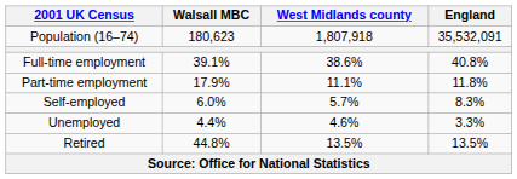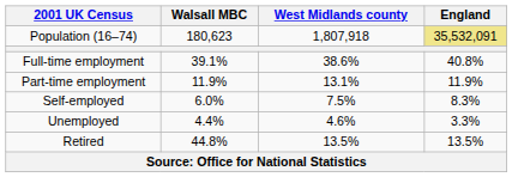Population (16–74) | England: no background -> khaki background
Part-time employment | Walsall MBC: 17.9% -> 11.9%
Part-time employment | West Midlands county: 11.1% -> 13.1%
Part-time employment | England: 11.8% -> 11.9%
Self-employed | West Midlands county: 5.7% -> 7.5%
